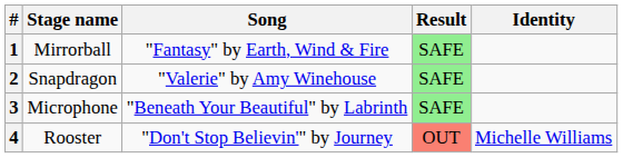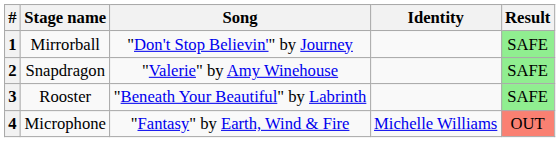columns swapped: Identity <-> Result
1 | Song: "Fantasy" by Earth, Wind & Fire -> "Don't Stop Believin'" by Journey
3 | Stage name: Microphone -> Rooster
4 | Stage name: Rooster -> Microphone
4 | Song: "Don't Stop Believin'" by Journey -> "Fantasy" by Earth, Wind & Fire
